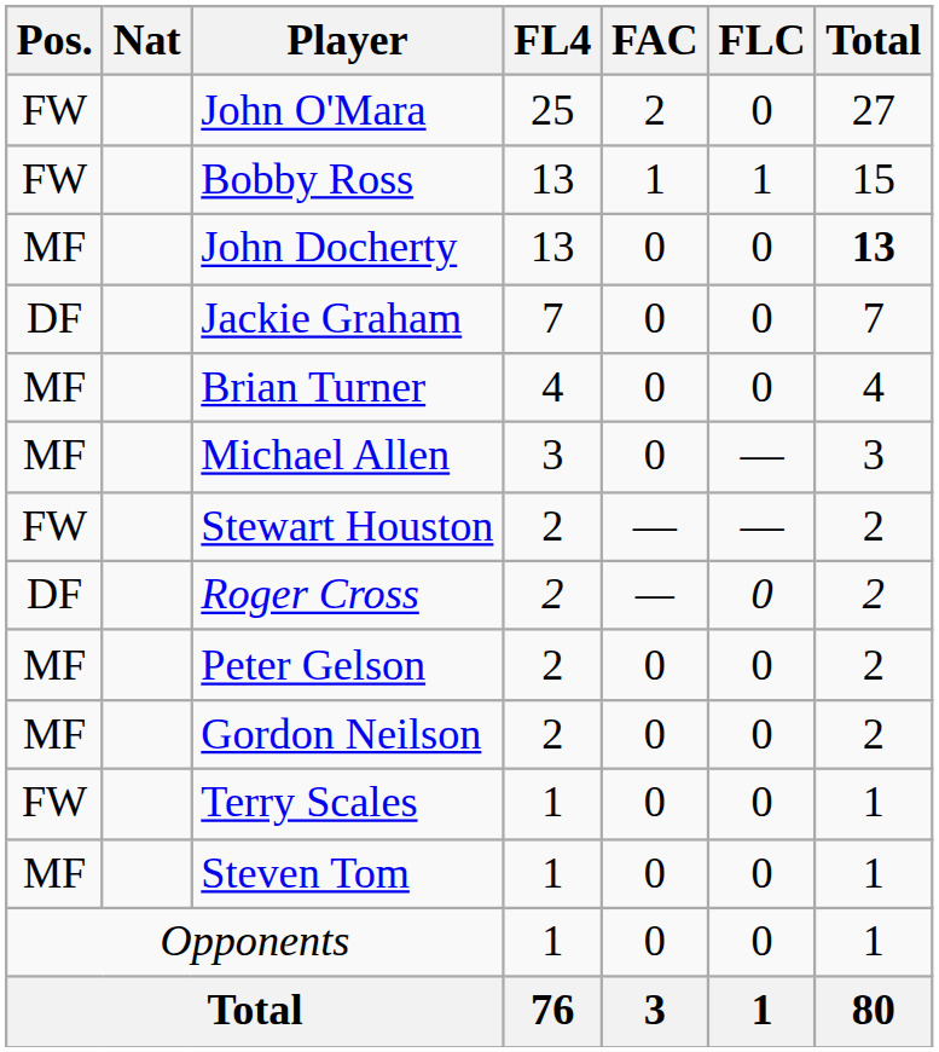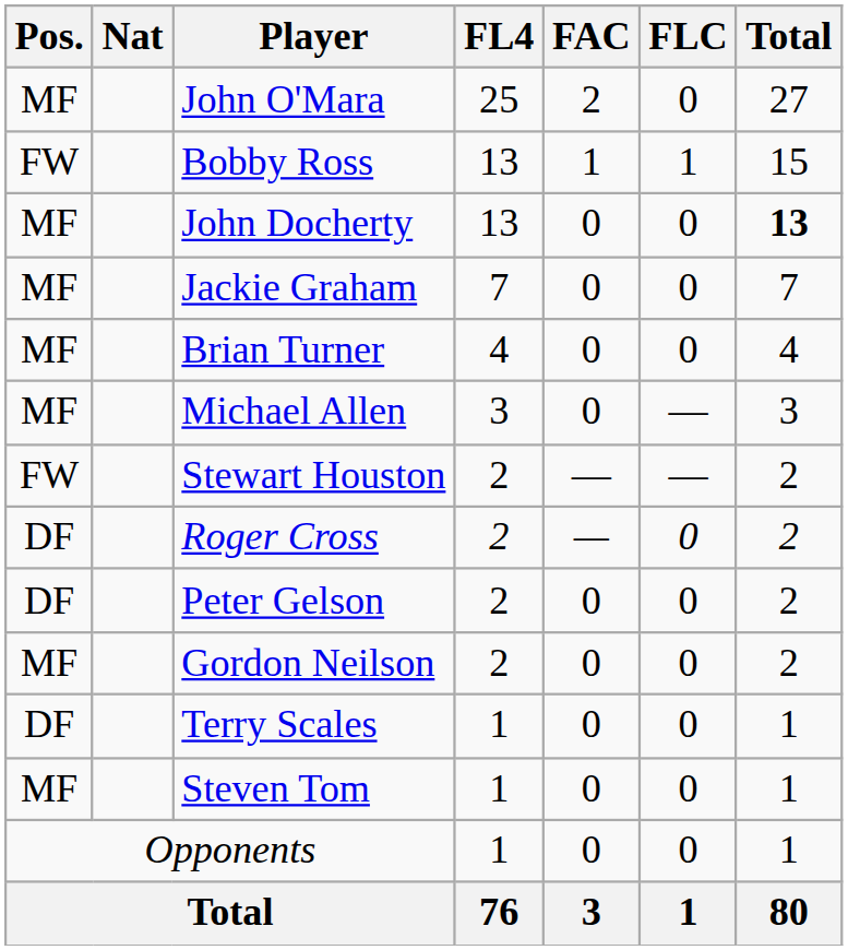John O'Mara | Pos.: FW -> MF
Jackie Graham | Pos.: DF -> MF
Peter Gelson | Pos.: MF -> DF
Terry Scales | Pos.: FW -> DF
